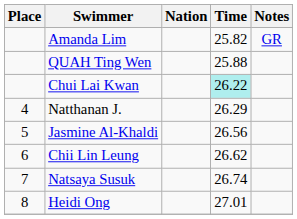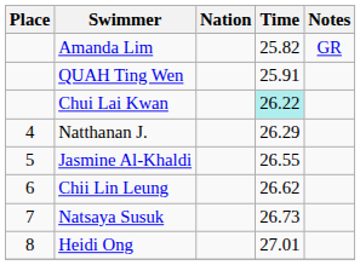QUAH Ting Wen | Time: 25.88 -> 25.91
Jasmine Al-Khaldi | Time: 26.56 -> 26.55
Natsaya Susuk | Time: 26.74 -> 26.73
